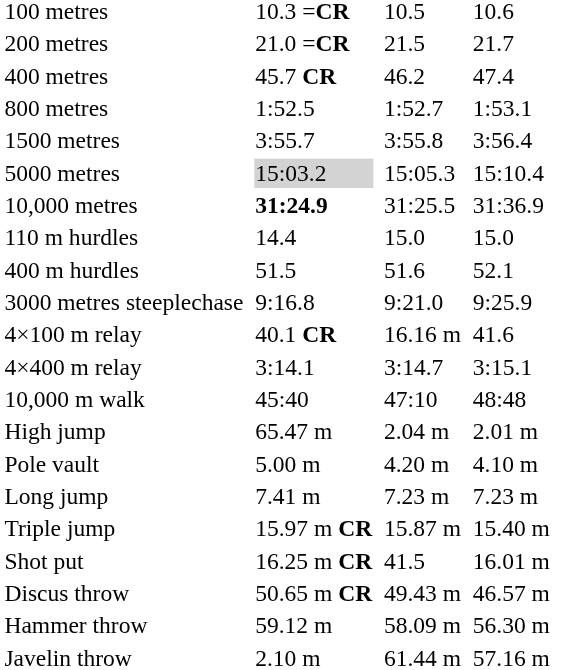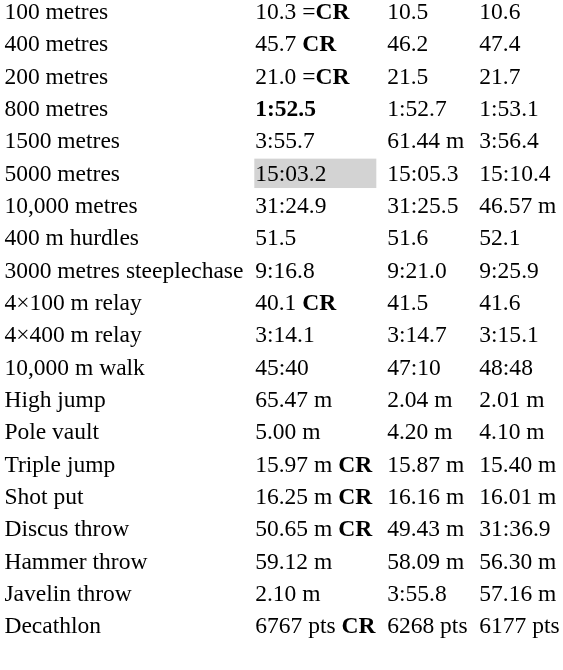rows swapped: 200 metres <-> 400 metres
800 metres | column 3: normal -> bold
1500 metres | column 5: 3:55.8 -> 61.44 m
10,000 metres | column 3: bold -> normal
10,000 metres | column 7: 31:36.9 -> 46.57 m
- row: 110 m hurdles | 14.4 | 15.0 | 15.0
4×100 m relay | column 5: 16.16 m -> 41.5
- row: Long jump | 7.41 m | 7.23 m | 7.23 m
Shot put | column 5: 41.5 -> 16.16 m
Discus throw | column 7: 46.57 m -> 31:36.9
Javelin throw | column 5: 61.44 m -> 3:55.8
+ row: Decathlon | 6767 pts CR | 6268 pts | 6177 pts
